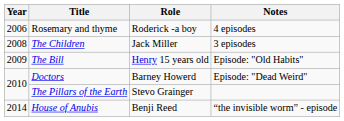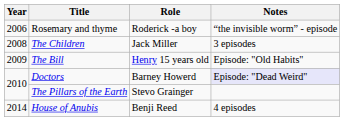Rosemary and thyme | Notes: 4 episodes -> “the invisible worm” - episode
Doctors | Notes: no background -> lavender background
House of Anubis | Notes: “the invisible worm” - episode -> 4 episodes
